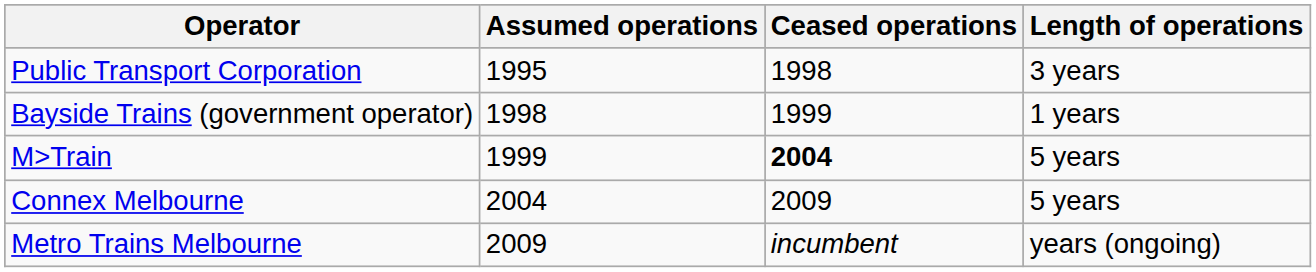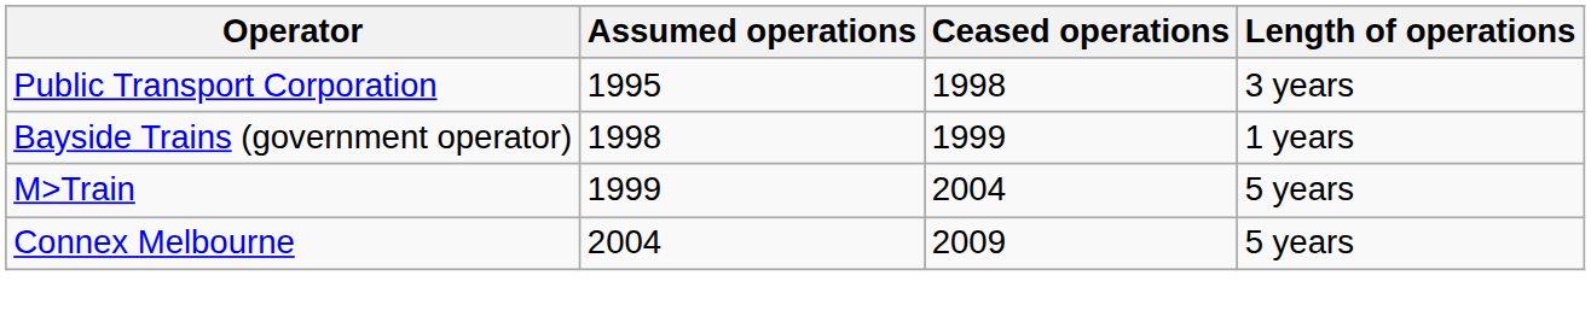M>Train | Ceased operations: bold -> normal
- row: Metro Trains Melbourne | 2009 | incumbent | years (ongoing)
